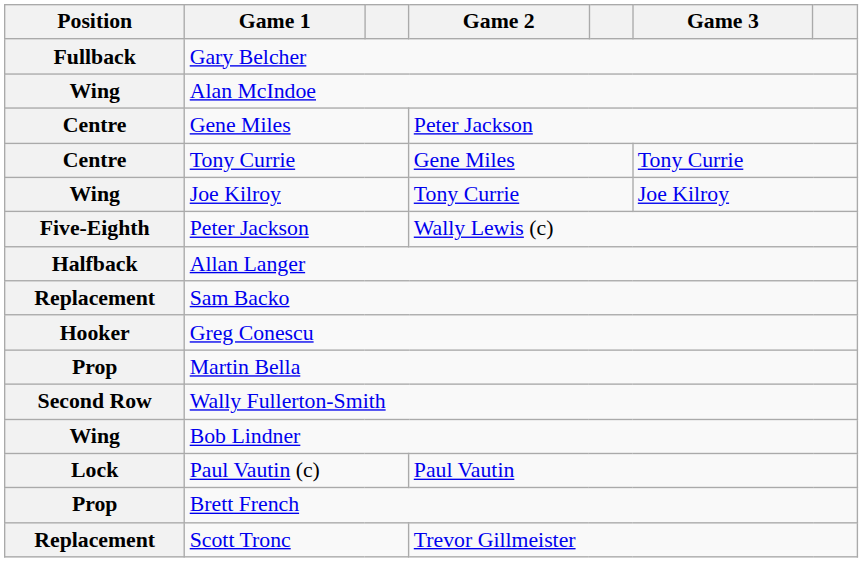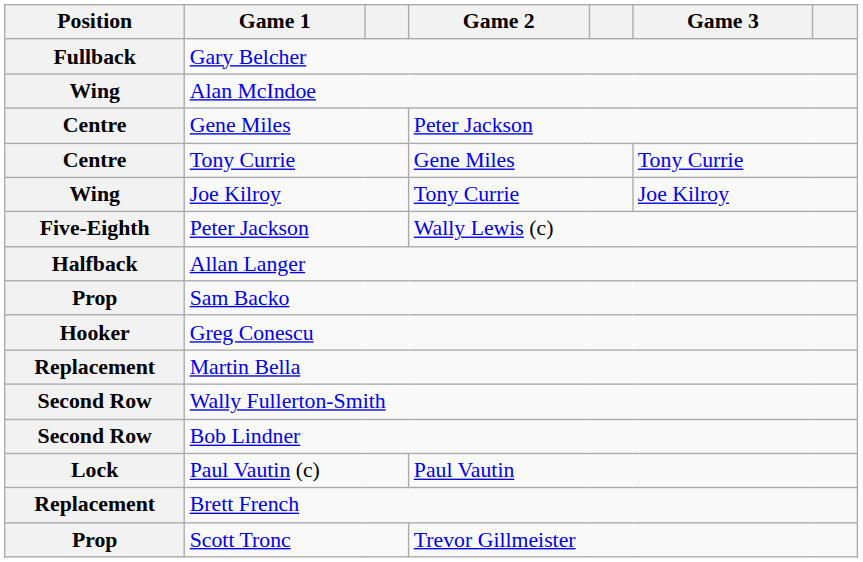Sam Backo | Position: Replacement -> Prop
Martin Bella | Position: Prop -> Replacement
Bob Lindner | Position: Wing -> Second Row
Brett French | Position: Prop -> Replacement
Scott Tronc | Position: Replacement -> Prop
